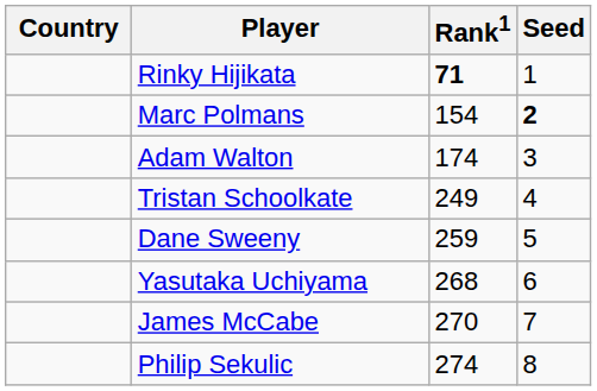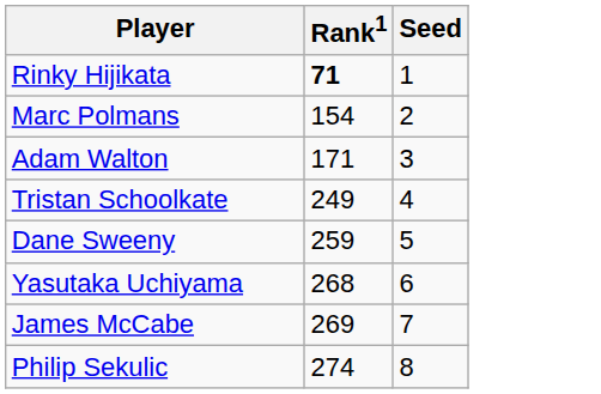- column: Country
Marc Polmans | Seed: bold -> normal
Adam Walton | Rank1: 174 -> 171
James McCabe | Rank1: 270 -> 269
